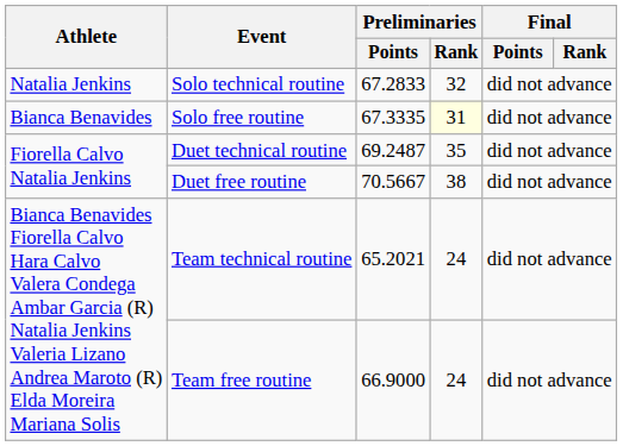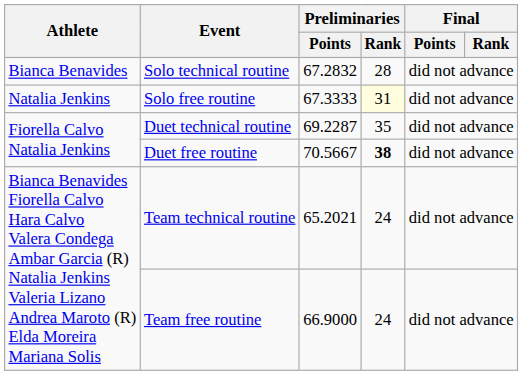Solo technical routine | Athlete: Natalia Jenkins -> Bianca Benavides
Solo technical routine | Preliminaries / Points: 67.2833 -> 67.2832
Solo technical routine | Preliminaries / Rank: 32 -> 28
Solo free routine | Athlete: Bianca Benavides -> Natalia Jenkins
Solo free routine | Preliminaries / Points: 67.3335 -> 67.3333
Duet technical routine | Preliminaries / Points: 69.2487 -> 69.2287
Duet free routine | Preliminaries / Rank: normal -> bold
